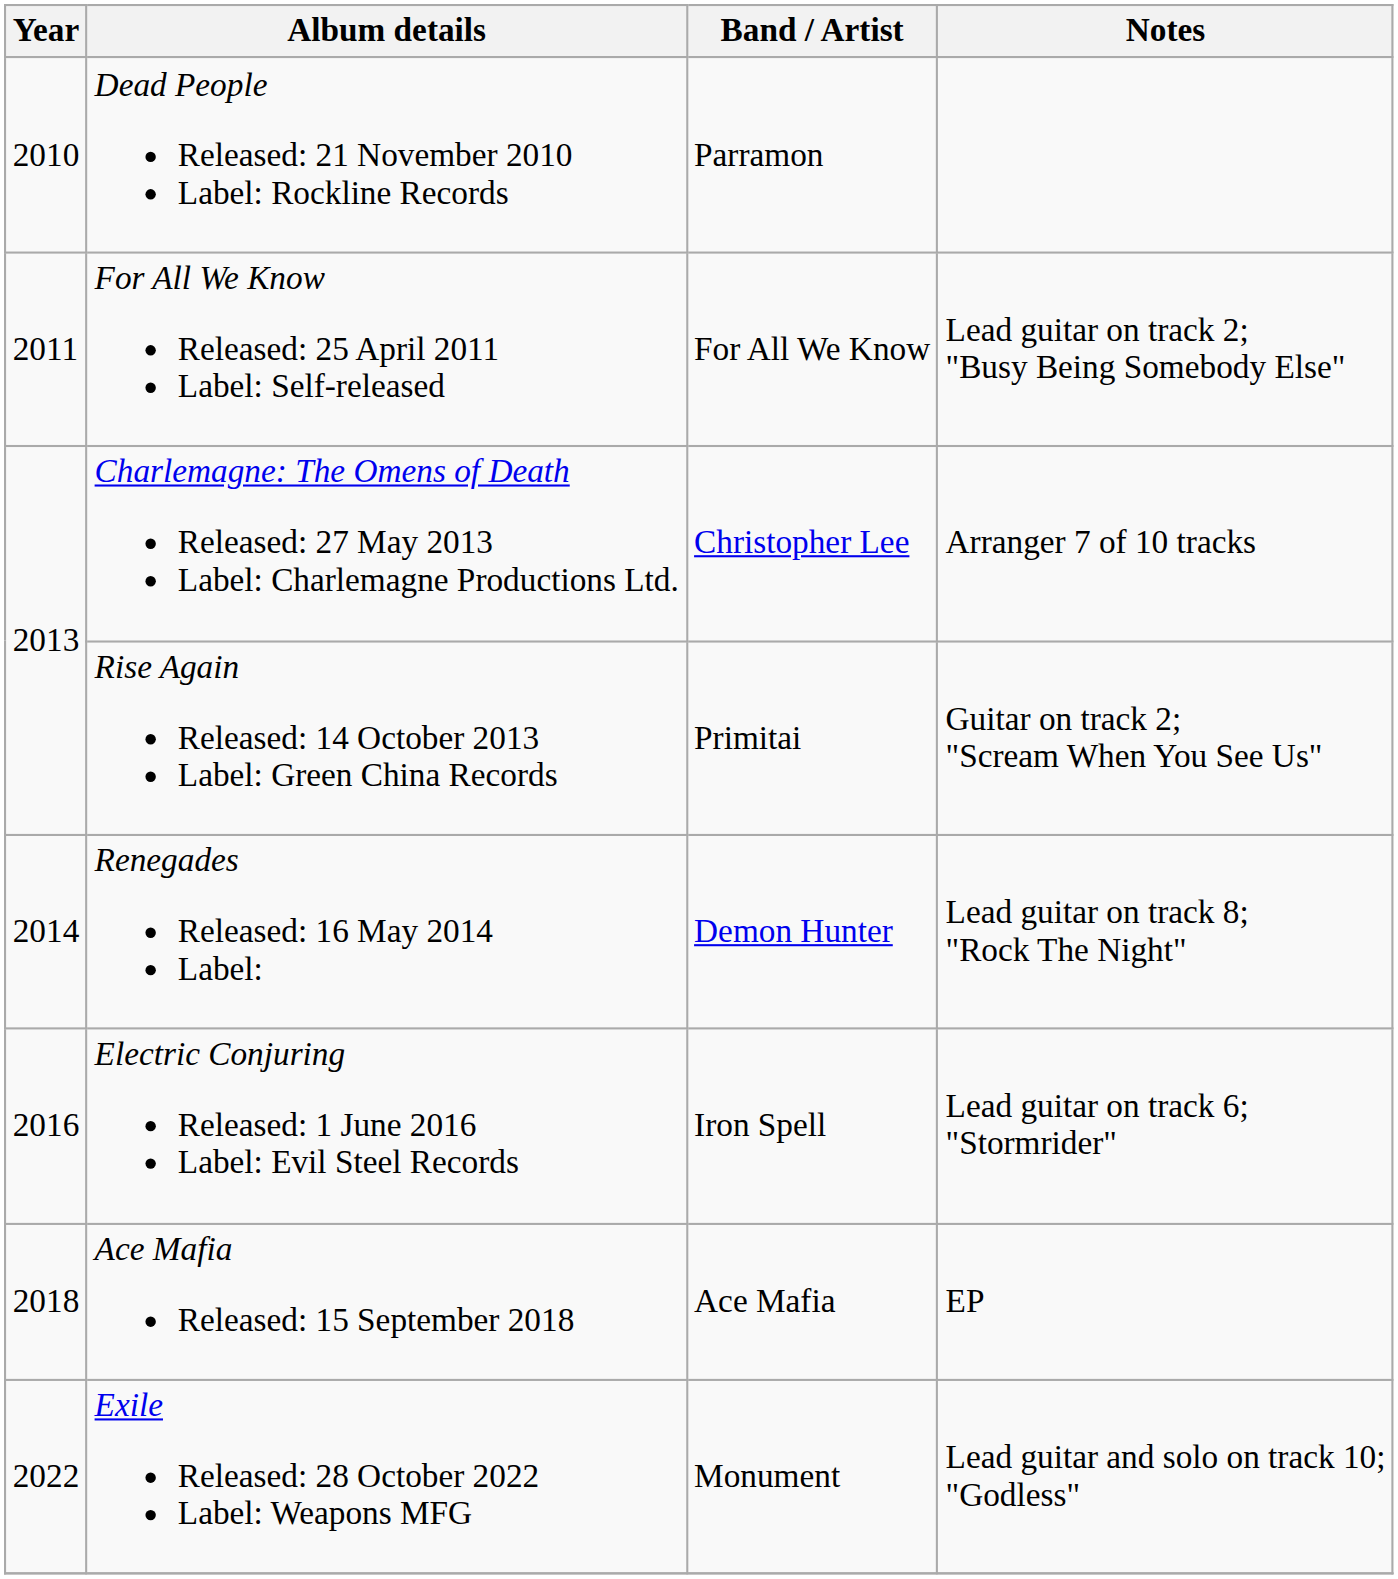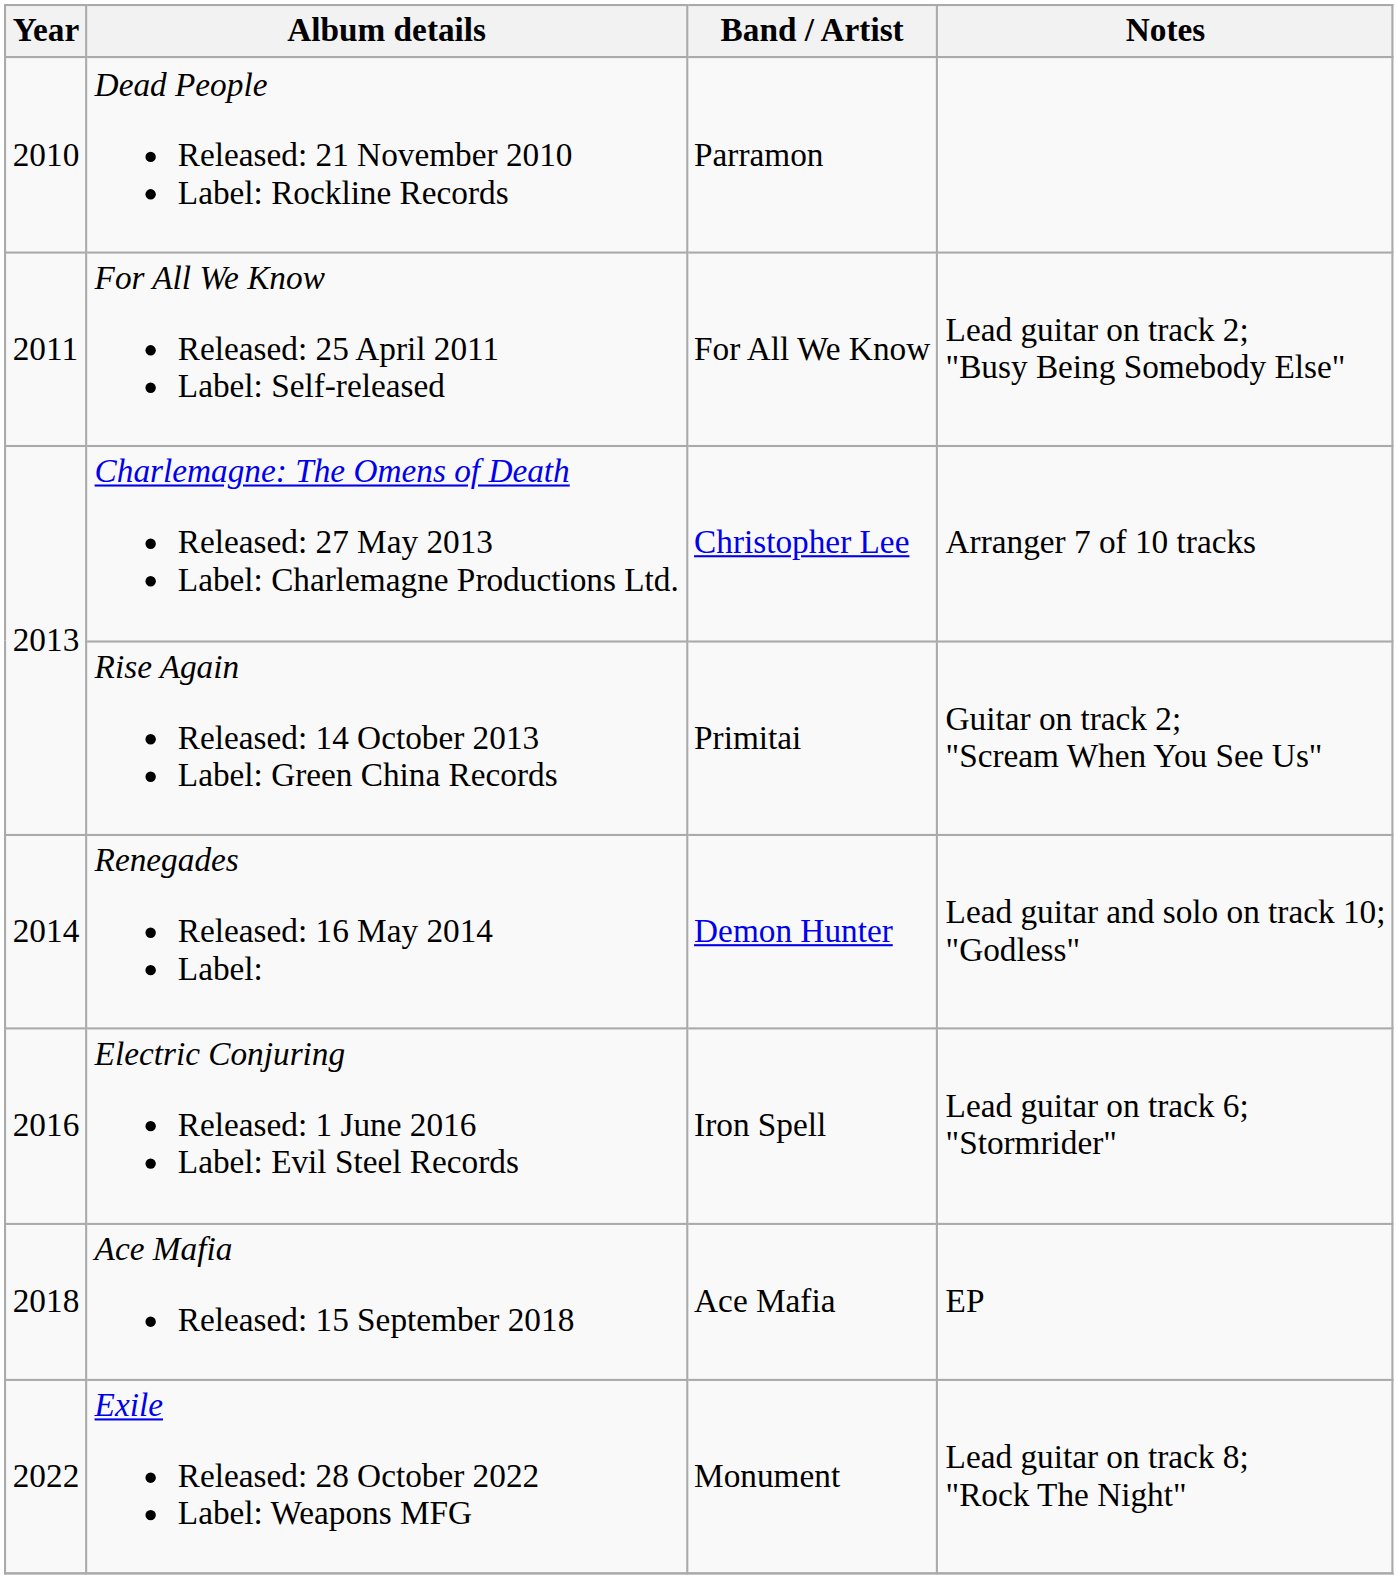Renegades Released: 16 May 2014 Label: | Notes: Lead guitar on track 8; "Rock The Night" -> Lead guitar and solo on track 10; "Godless"
Exile Released: 28 October 2022 Label: Weapons MFG | Notes: Lead guitar and solo on track 10; "Godless" -> Lead guitar on track 8; "Rock The Night"
